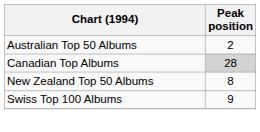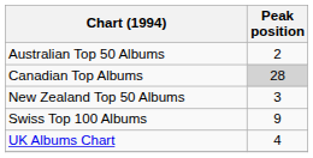New Zealand Top 50 Albums | Peak position: 8 -> 3
+ row: UK Albums Chart | 4
